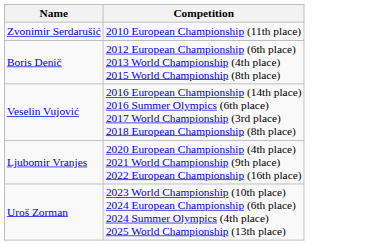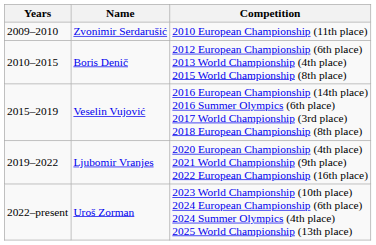+ column: Years | 2009–2010 | 2010–2015 | 2015–2019 | 2019–2022 | 2022–present
